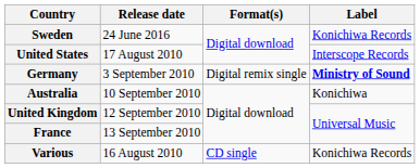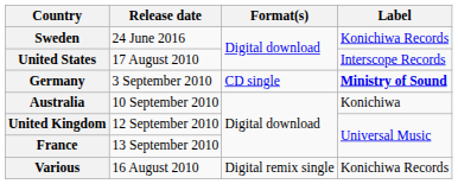Germany | Format(s): Digital remix single -> CD single
Various | Format(s): CD single -> Digital remix single
